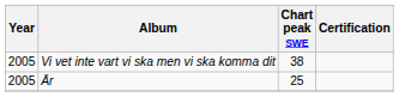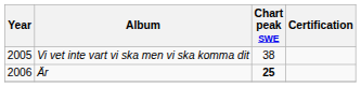Är | Year: 2005 -> 2006
Är | Chart peak SWE: normal -> bold
